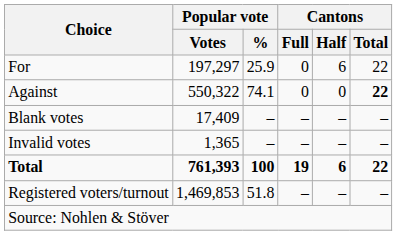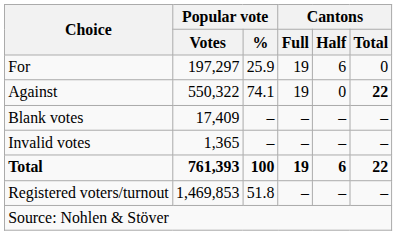For | Cantons / Full: 0 -> 19
For | Cantons / Total: 22 -> 0
Against | Cantons / Full: 0 -> 19
